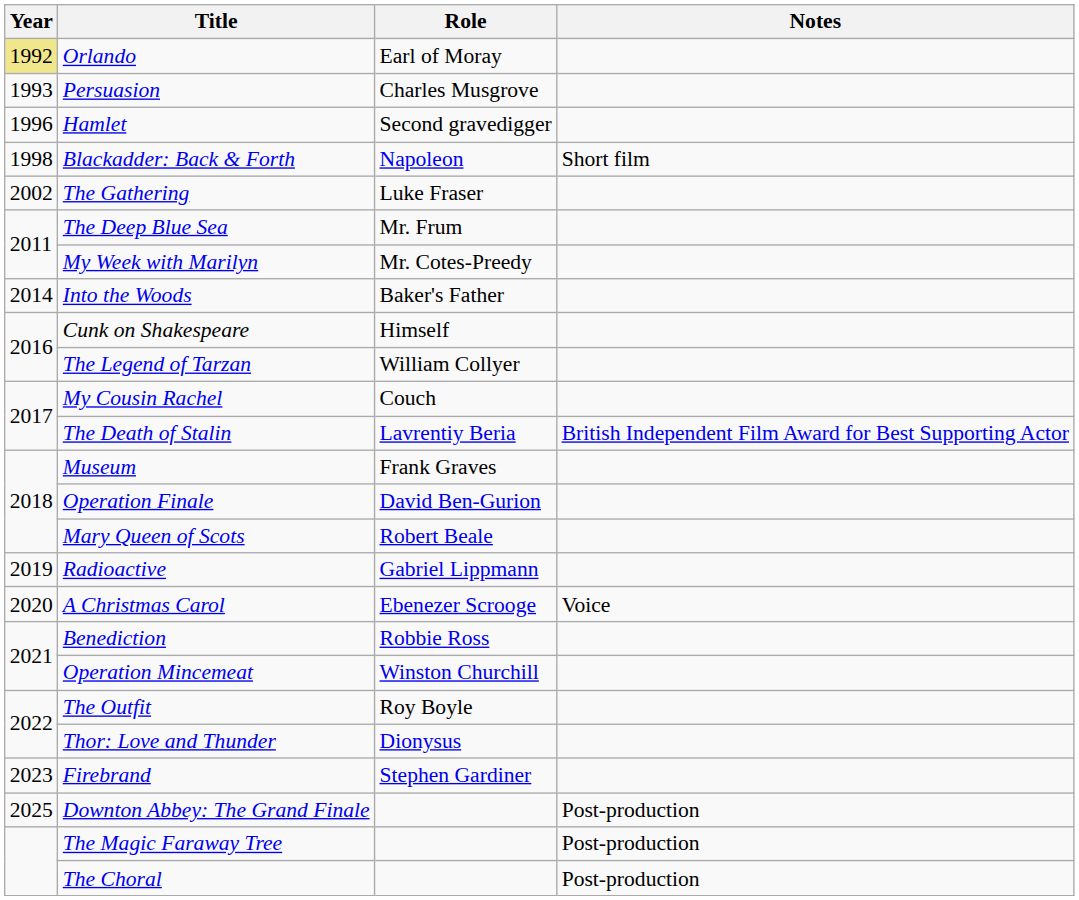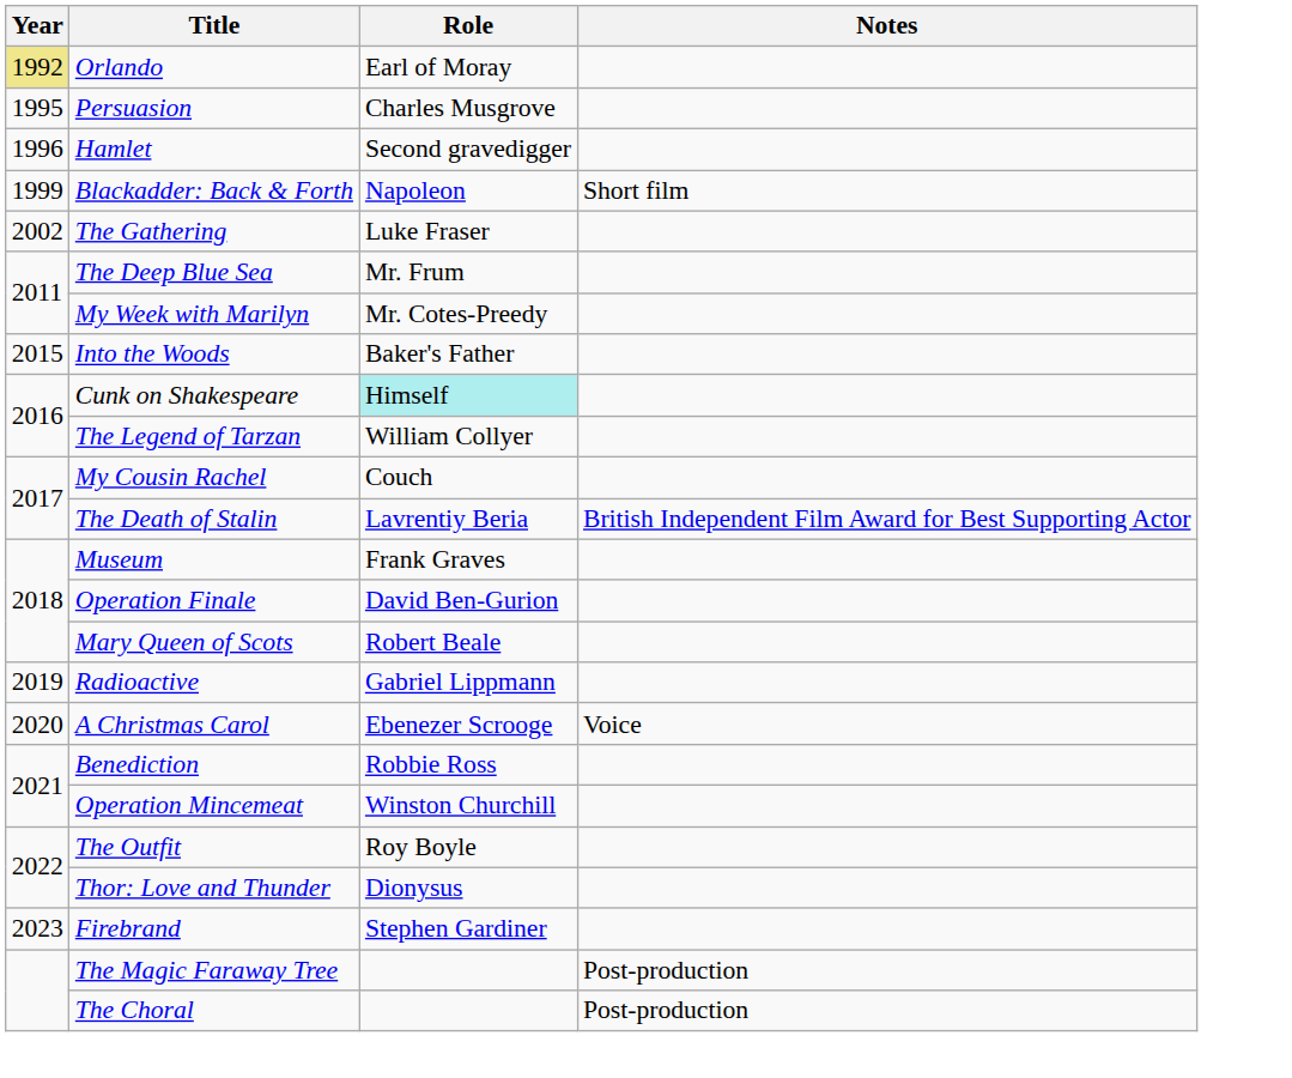Persuasion | Year: 1993 -> 1995
Blackadder: Back & Forth | Year: 1998 -> 1999
Into the Woods | Year: 2014 -> 2015
Cunk on Shakespeare | Role: no background -> paleturquoise background
- row: 2025 | Downton Abbey: The Grand Finale | Post-production
